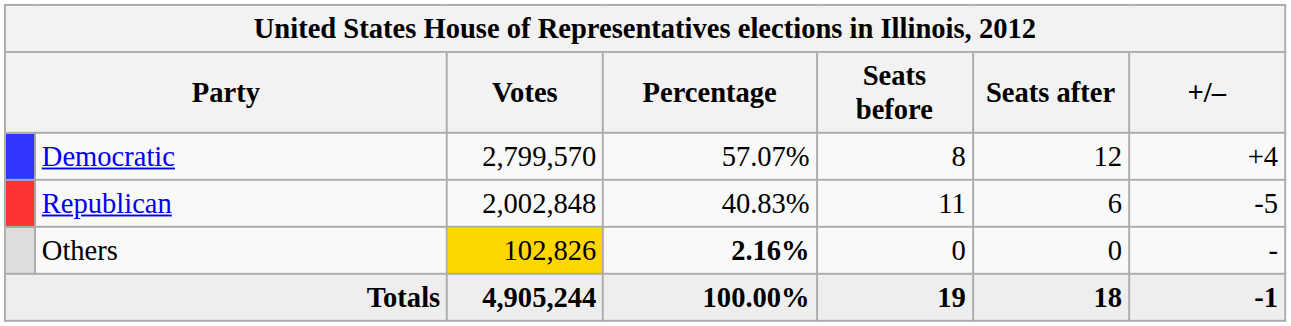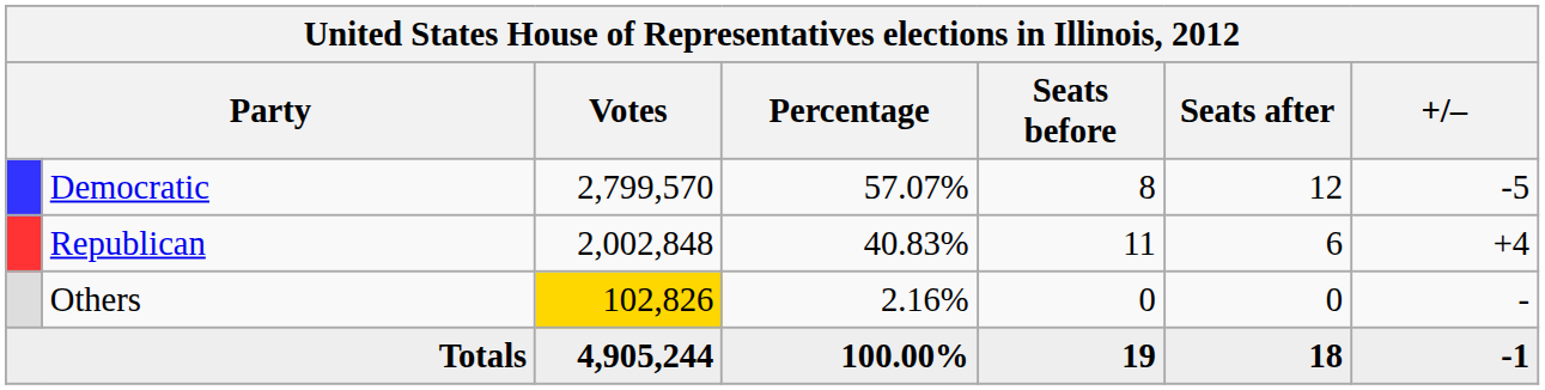Democratic | +/–: +4 -> -5
Republican | +/–: -5 -> +4
Others | Percentage: bold -> normal
